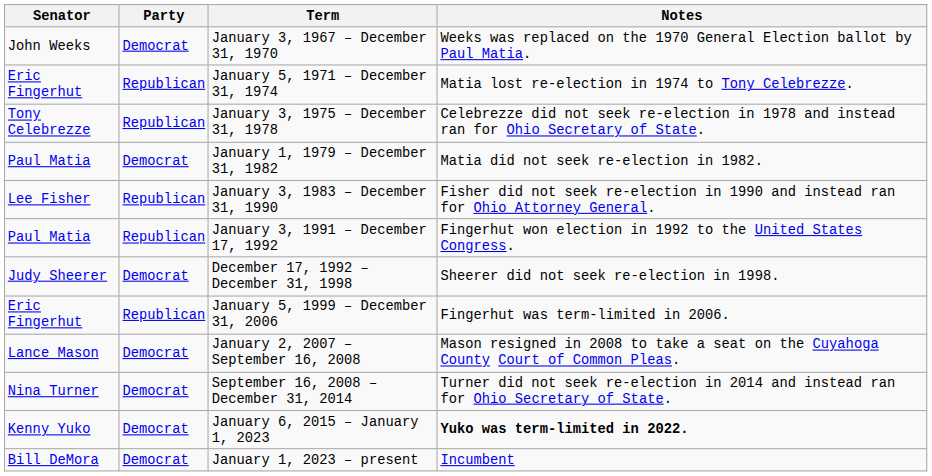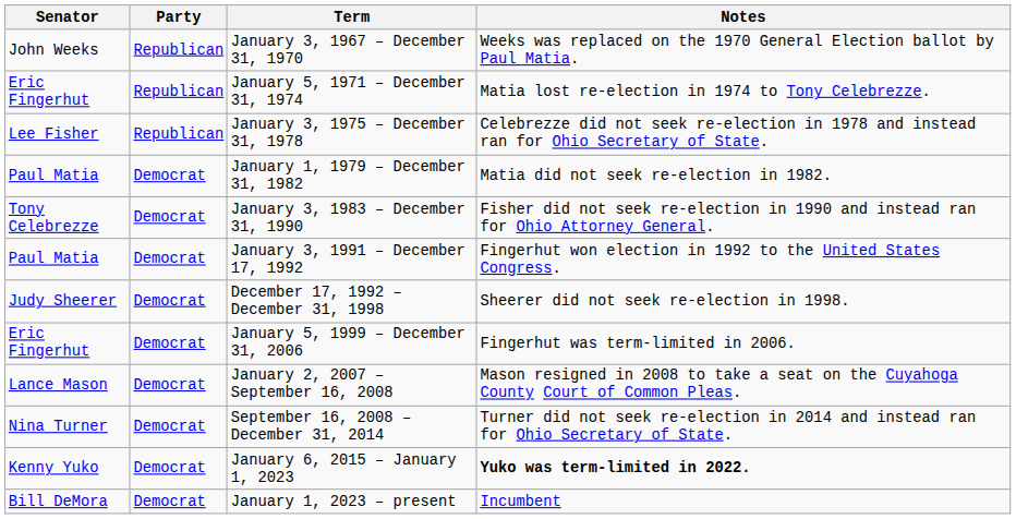January 3, 1967 – December 31, 1970 | Party: Democrat -> Republican
January 3, 1975 – December 31, 1978 | Senator: Tony Celebrezze -> Lee Fisher
January 3, 1983 – December 31, 1990 | Senator: Lee Fisher -> Tony Celebrezze
January 3, 1983 – December 31, 1990 | Party: Republican -> Democrat
January 3, 1991 – December 17, 1992 | Party: Republican -> Democrat
January 5, 1999 – December 31, 2006 | Party: Republican -> Democrat
